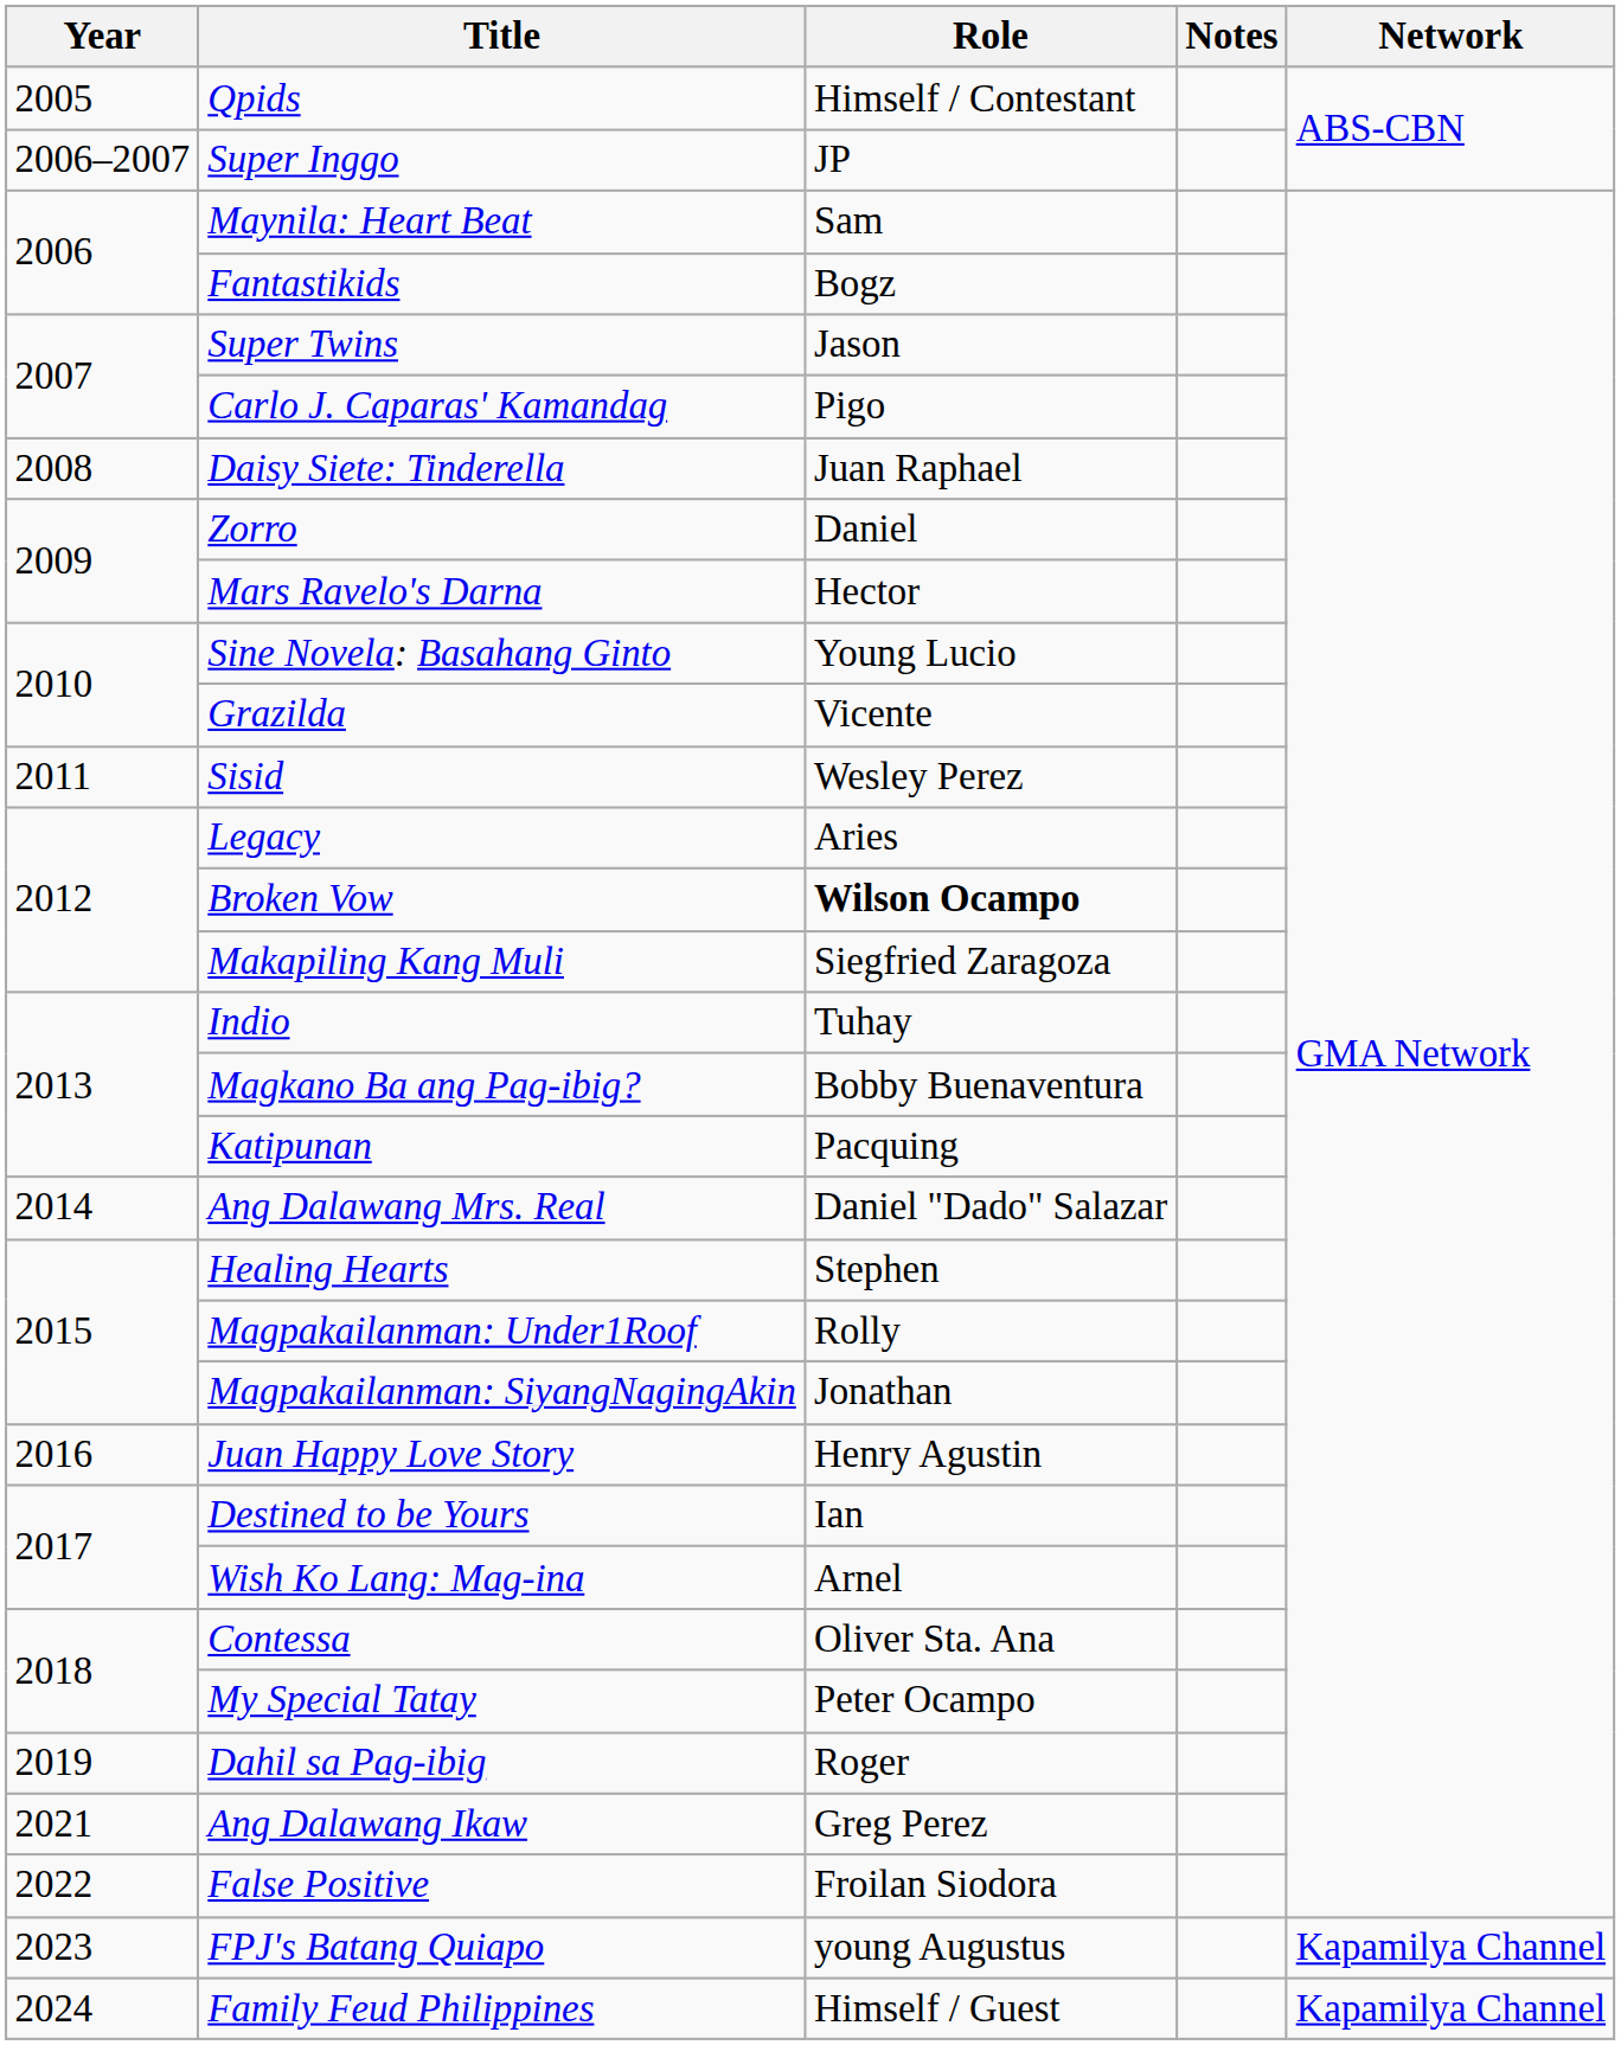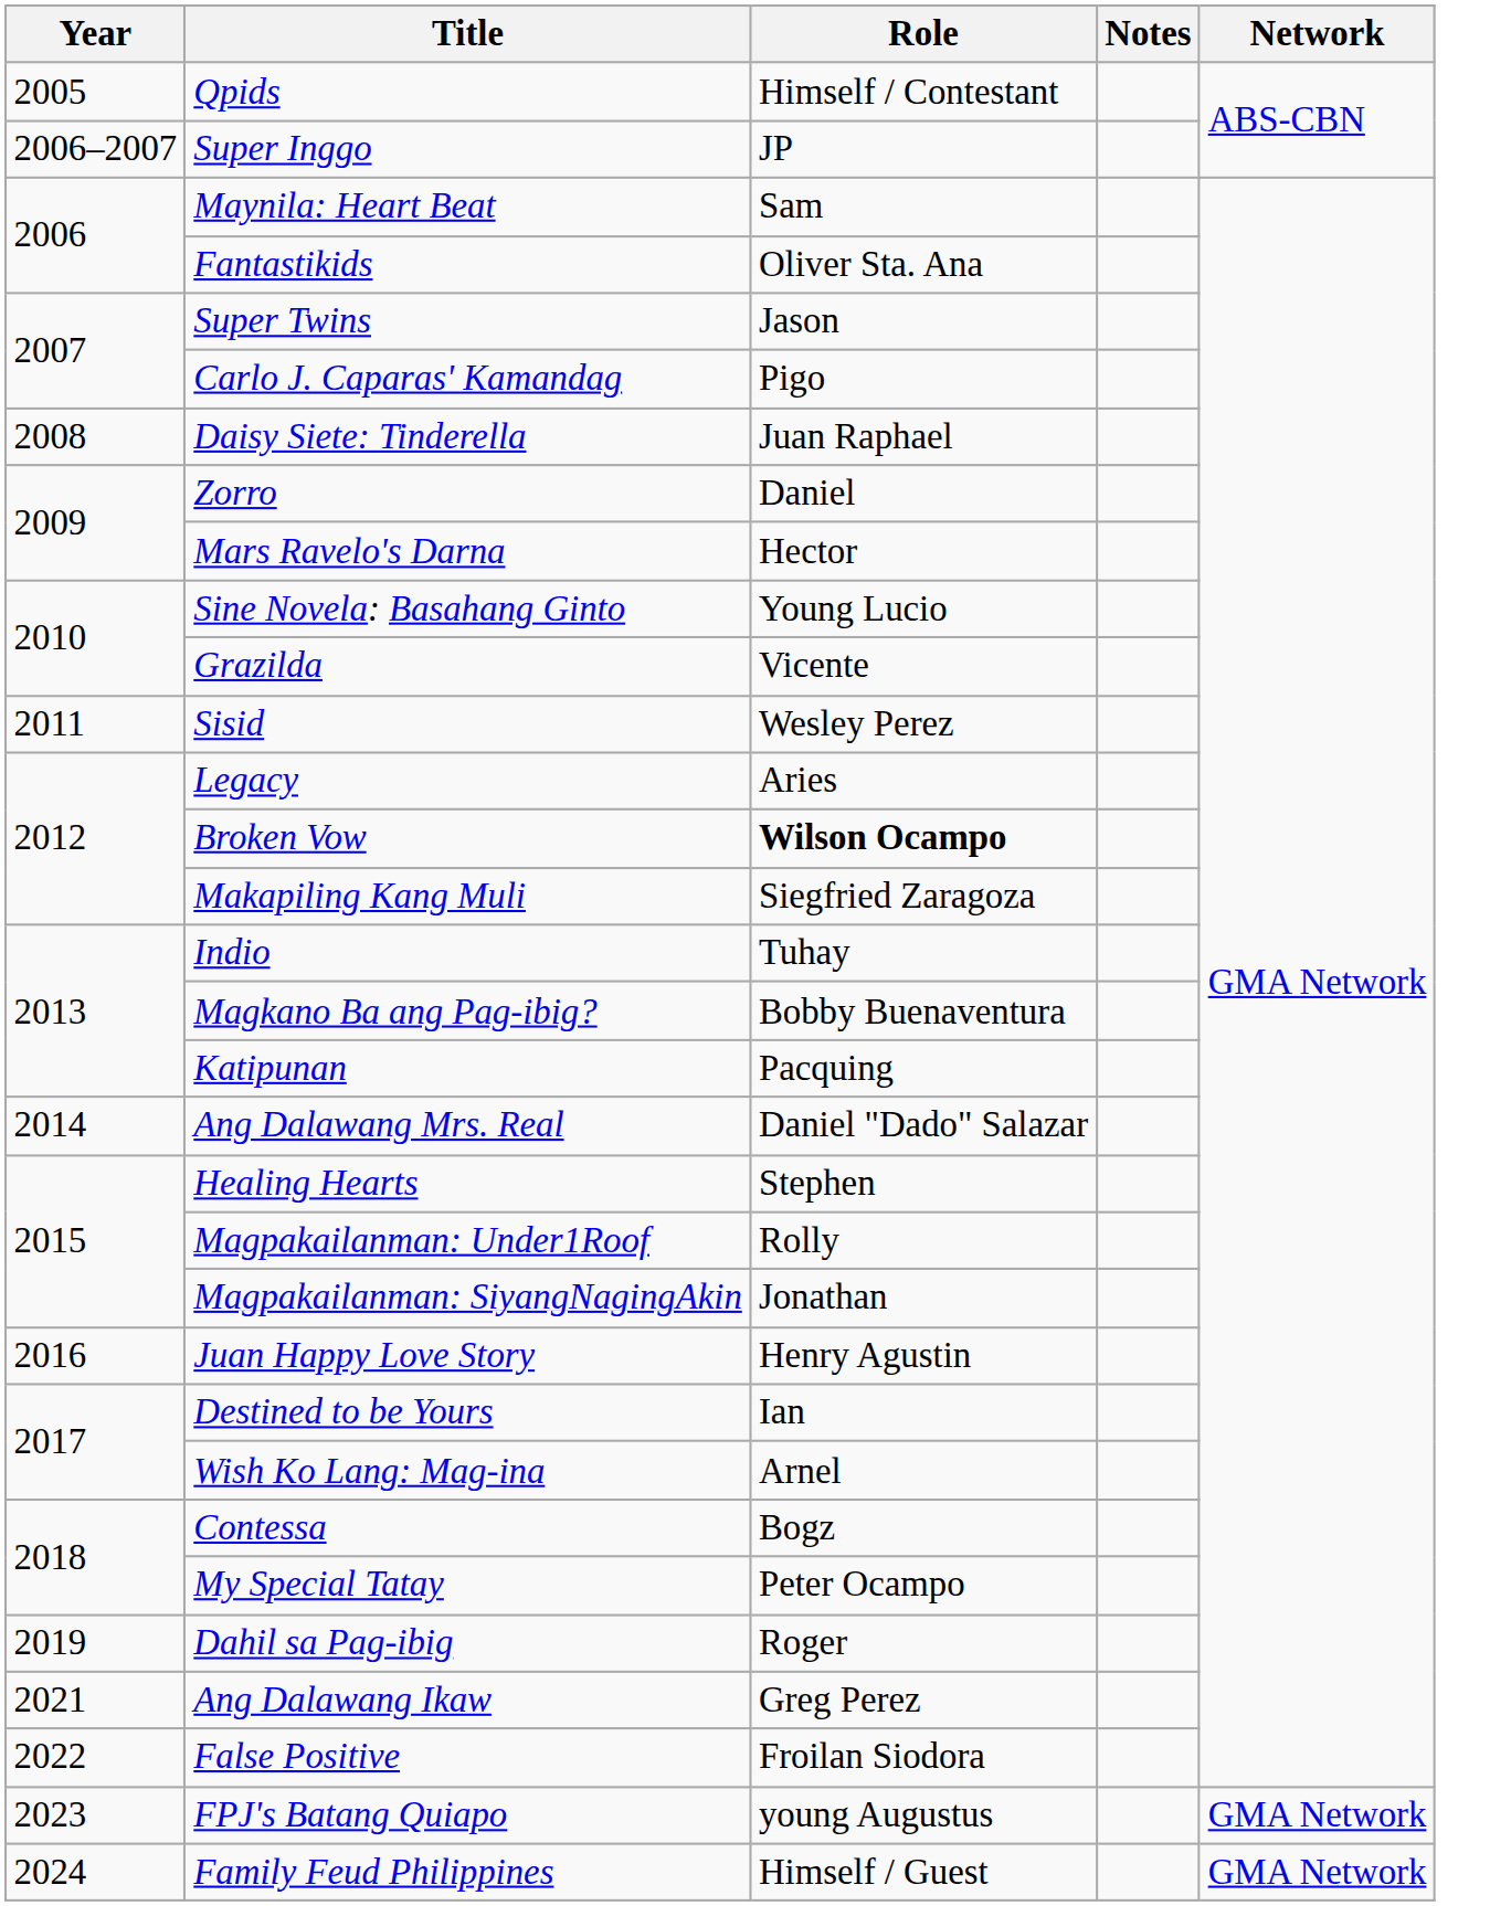Fantastikids | Role: Bogz -> Oliver Sta. Ana
Contessa | Role: Oliver Sta. Ana -> Bogz
FPJ's Batang Quiapo | Network: Kapamilya Channel -> GMA Network
Family Feud Philippines | Network: Kapamilya Channel -> GMA Network
